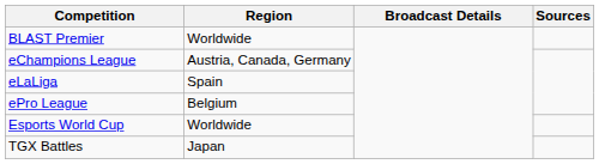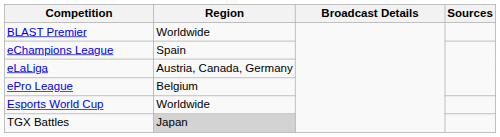eChampions League | Region: Austria, Canada, Germany -> Spain
eLaLiga | Region: Spain -> Austria, Canada, Germany
TGX Battles | Region: no background -> lightgrey background
